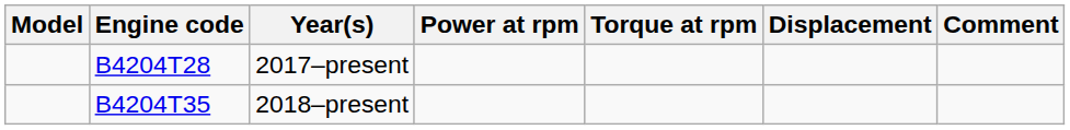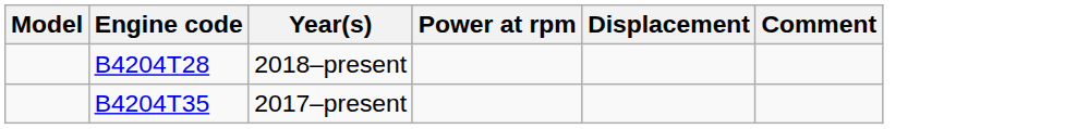- column: Torque at rpm
B4204T28 | Year(s): 2017–present -> 2018–present
B4204T35 | Year(s): 2018–present -> 2017–present
